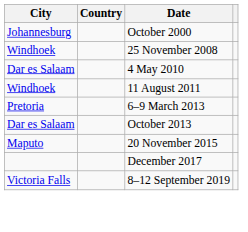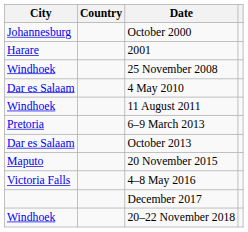+ row: Harare | 2001
+ row: Victoria Falls | 4–8 May 2016
+ row: Windhoek | 20–22 November 2018
- row: Victoria Falls | 8–12 September 2019
